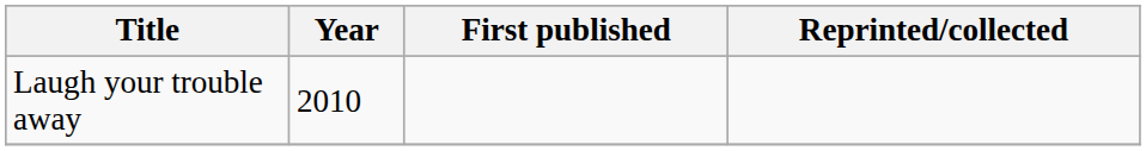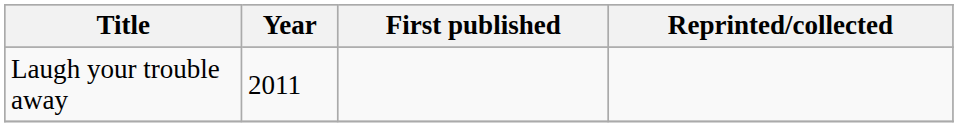Laugh your trouble away | Year: 2010 -> 2011
